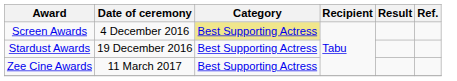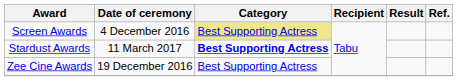Stardust Awards | Date of ceremony: 19 December 2016 -> 11 March 2017
Stardust Awards | Category: normal -> bold
Zee Cine Awards | Date of ceremony: 11 March 2017 -> 19 December 2016
